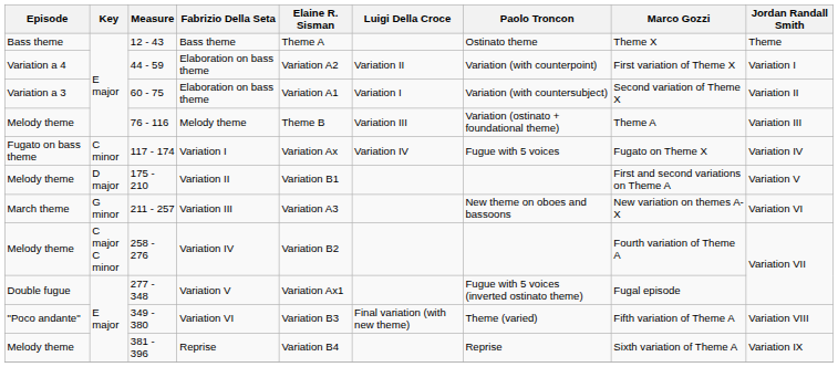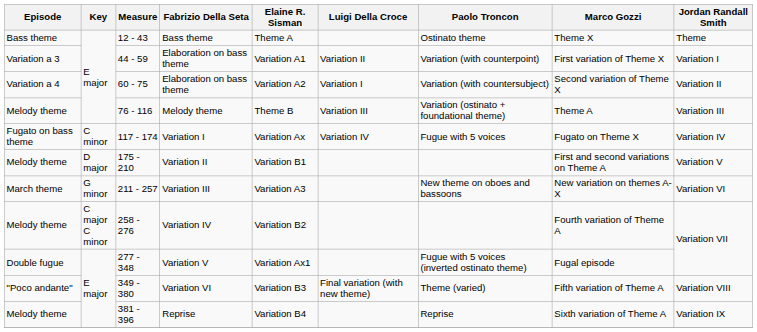44 - 59 / Elaboration on bass theme | Episode: Variation a 4 -> Variation a 3
44 - 59 / Elaboration on bass theme | Elaine R. Sisman: Variation A2 -> Variation A1
60 - 75 / Elaboration on bass theme | Episode: Variation a 3 -> Variation a 4
60 - 75 / Elaboration on bass theme | Elaine R. Sisman: Variation A1 -> Variation A2
